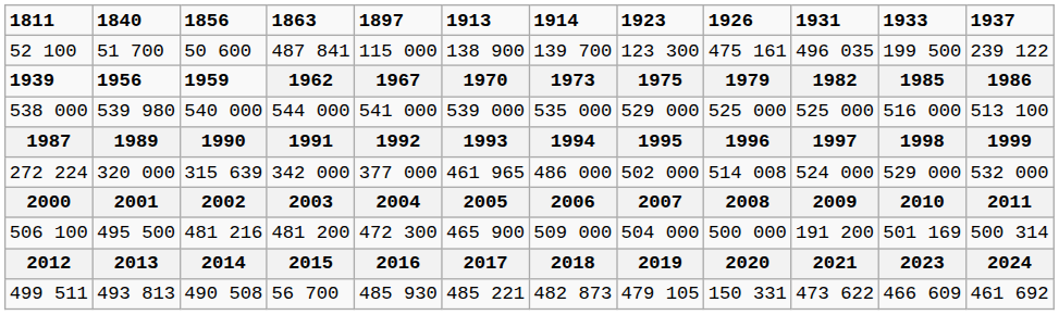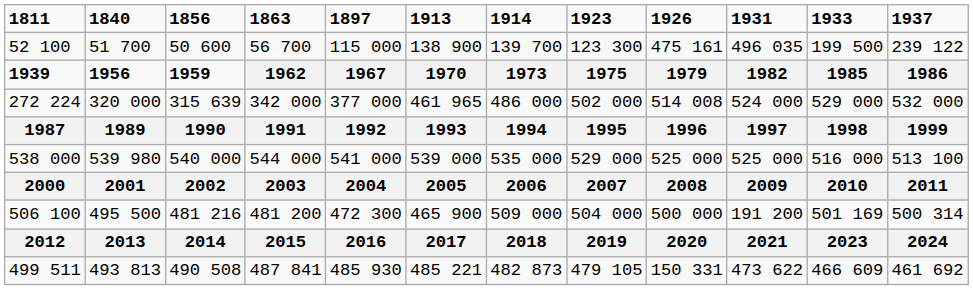52 100 | 1863: 487 841 -> 56 700
rows swapped: 272 224 <-> 538 000
499 511 | 1863: 56 700 -> 487 841
